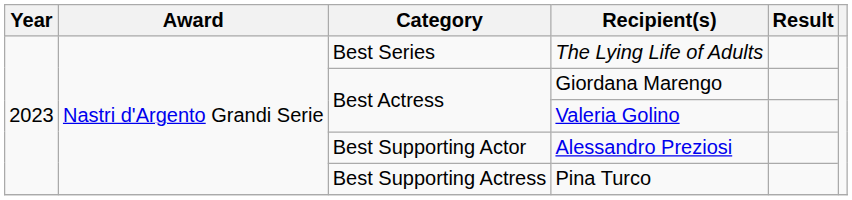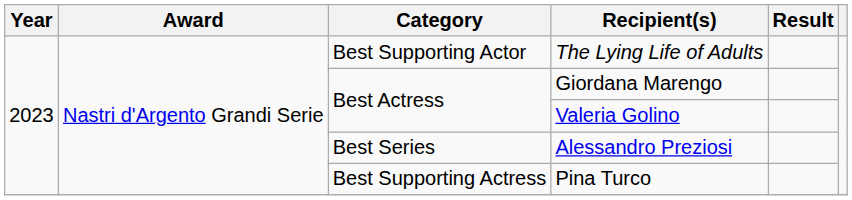The Lying Life of Adults | Category: Best Series -> Best Supporting Actor
Alessandro Preziosi | Category: Best Supporting Actor -> Best Series
